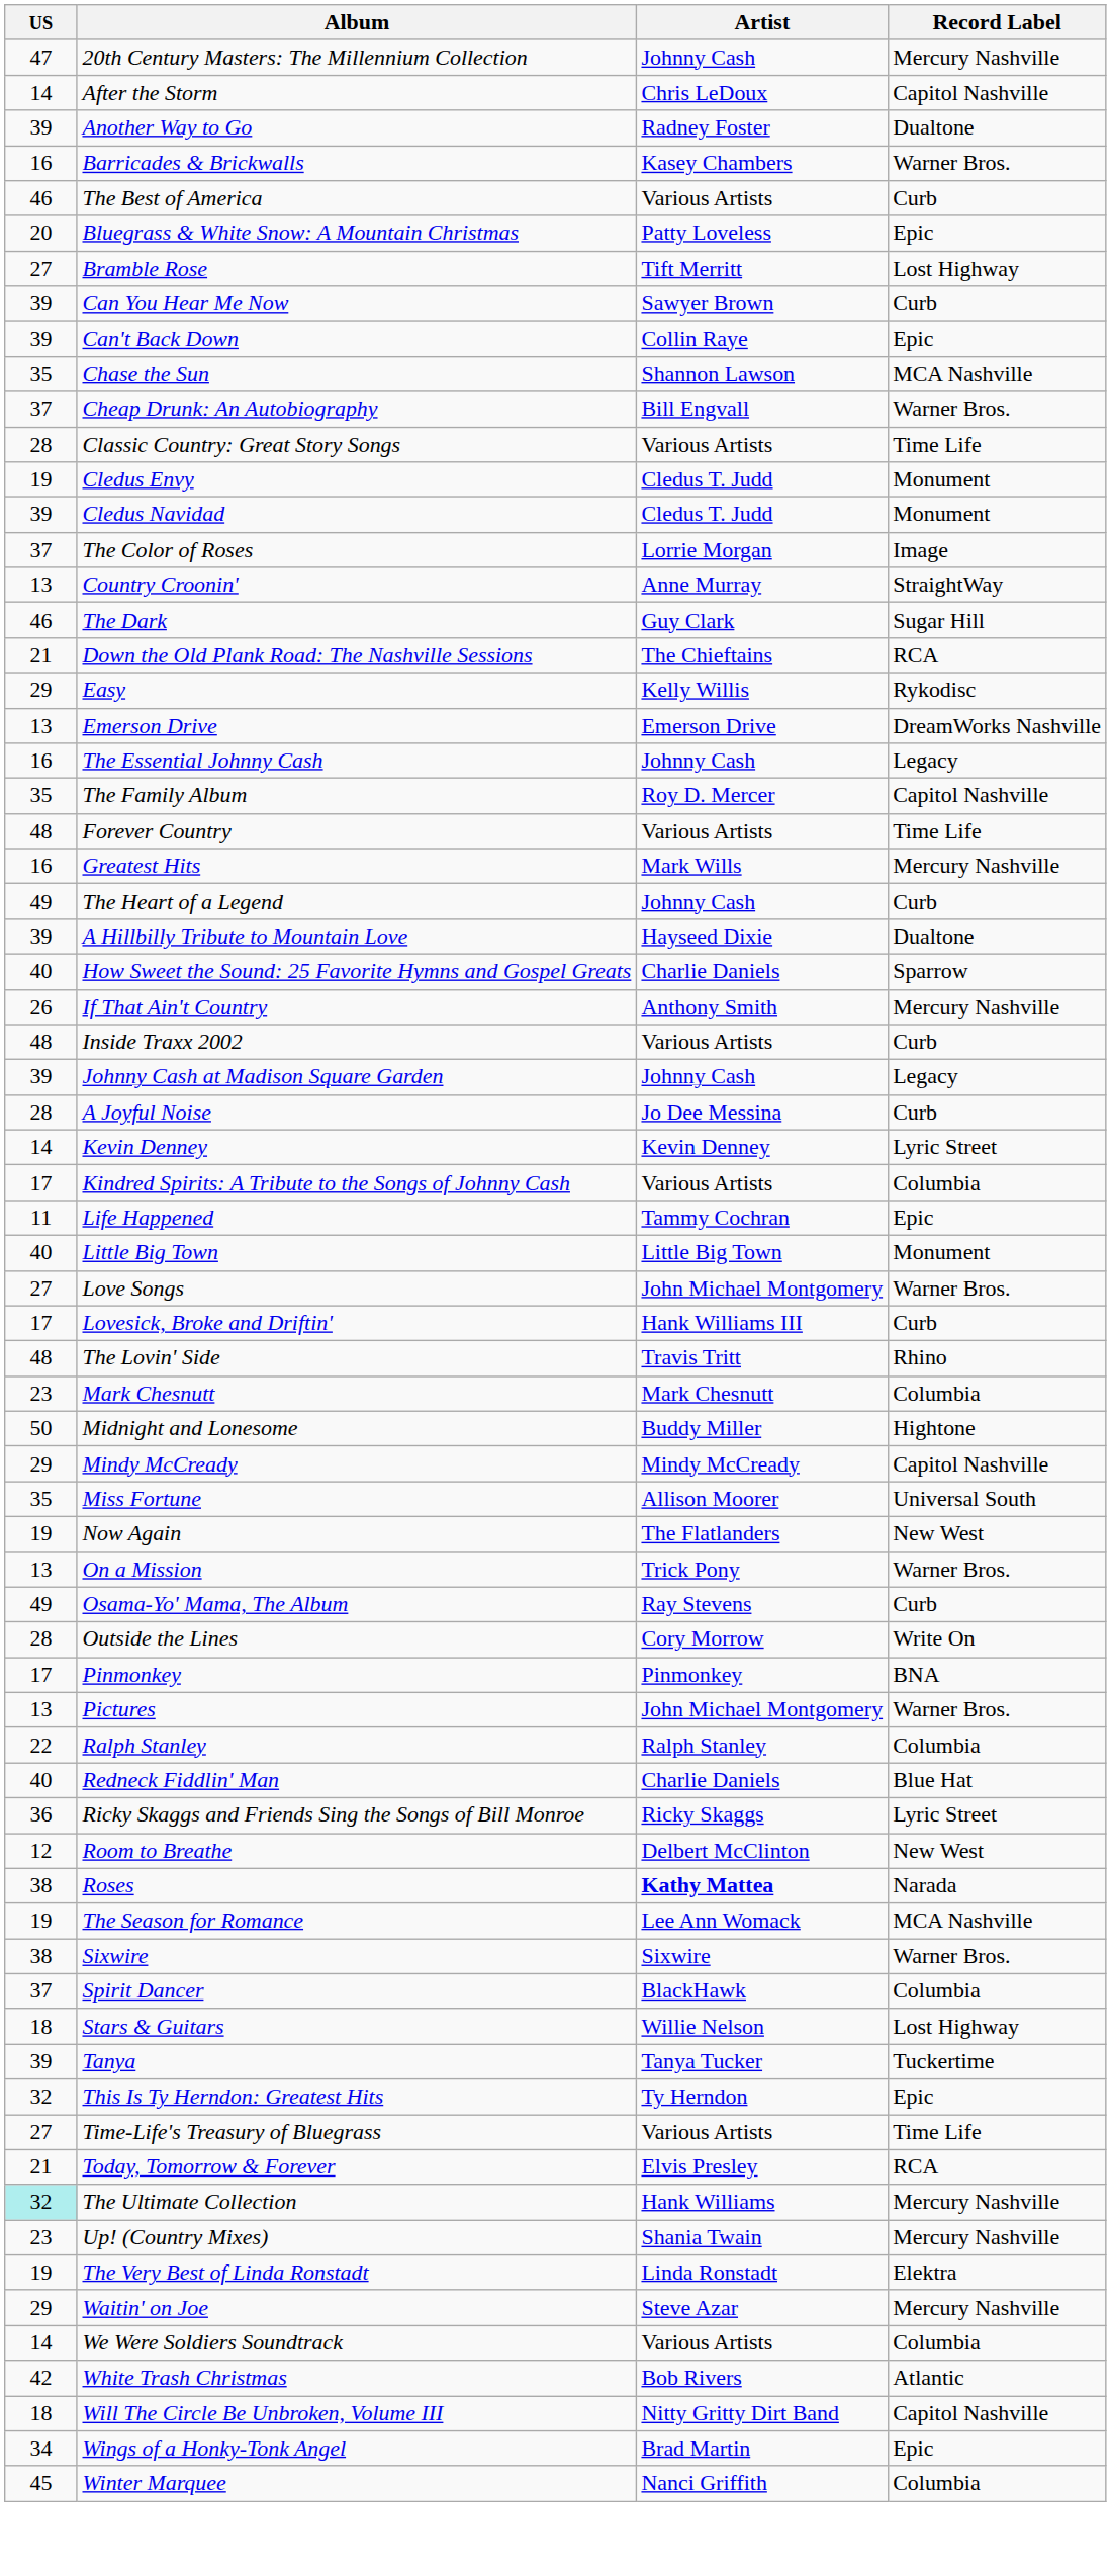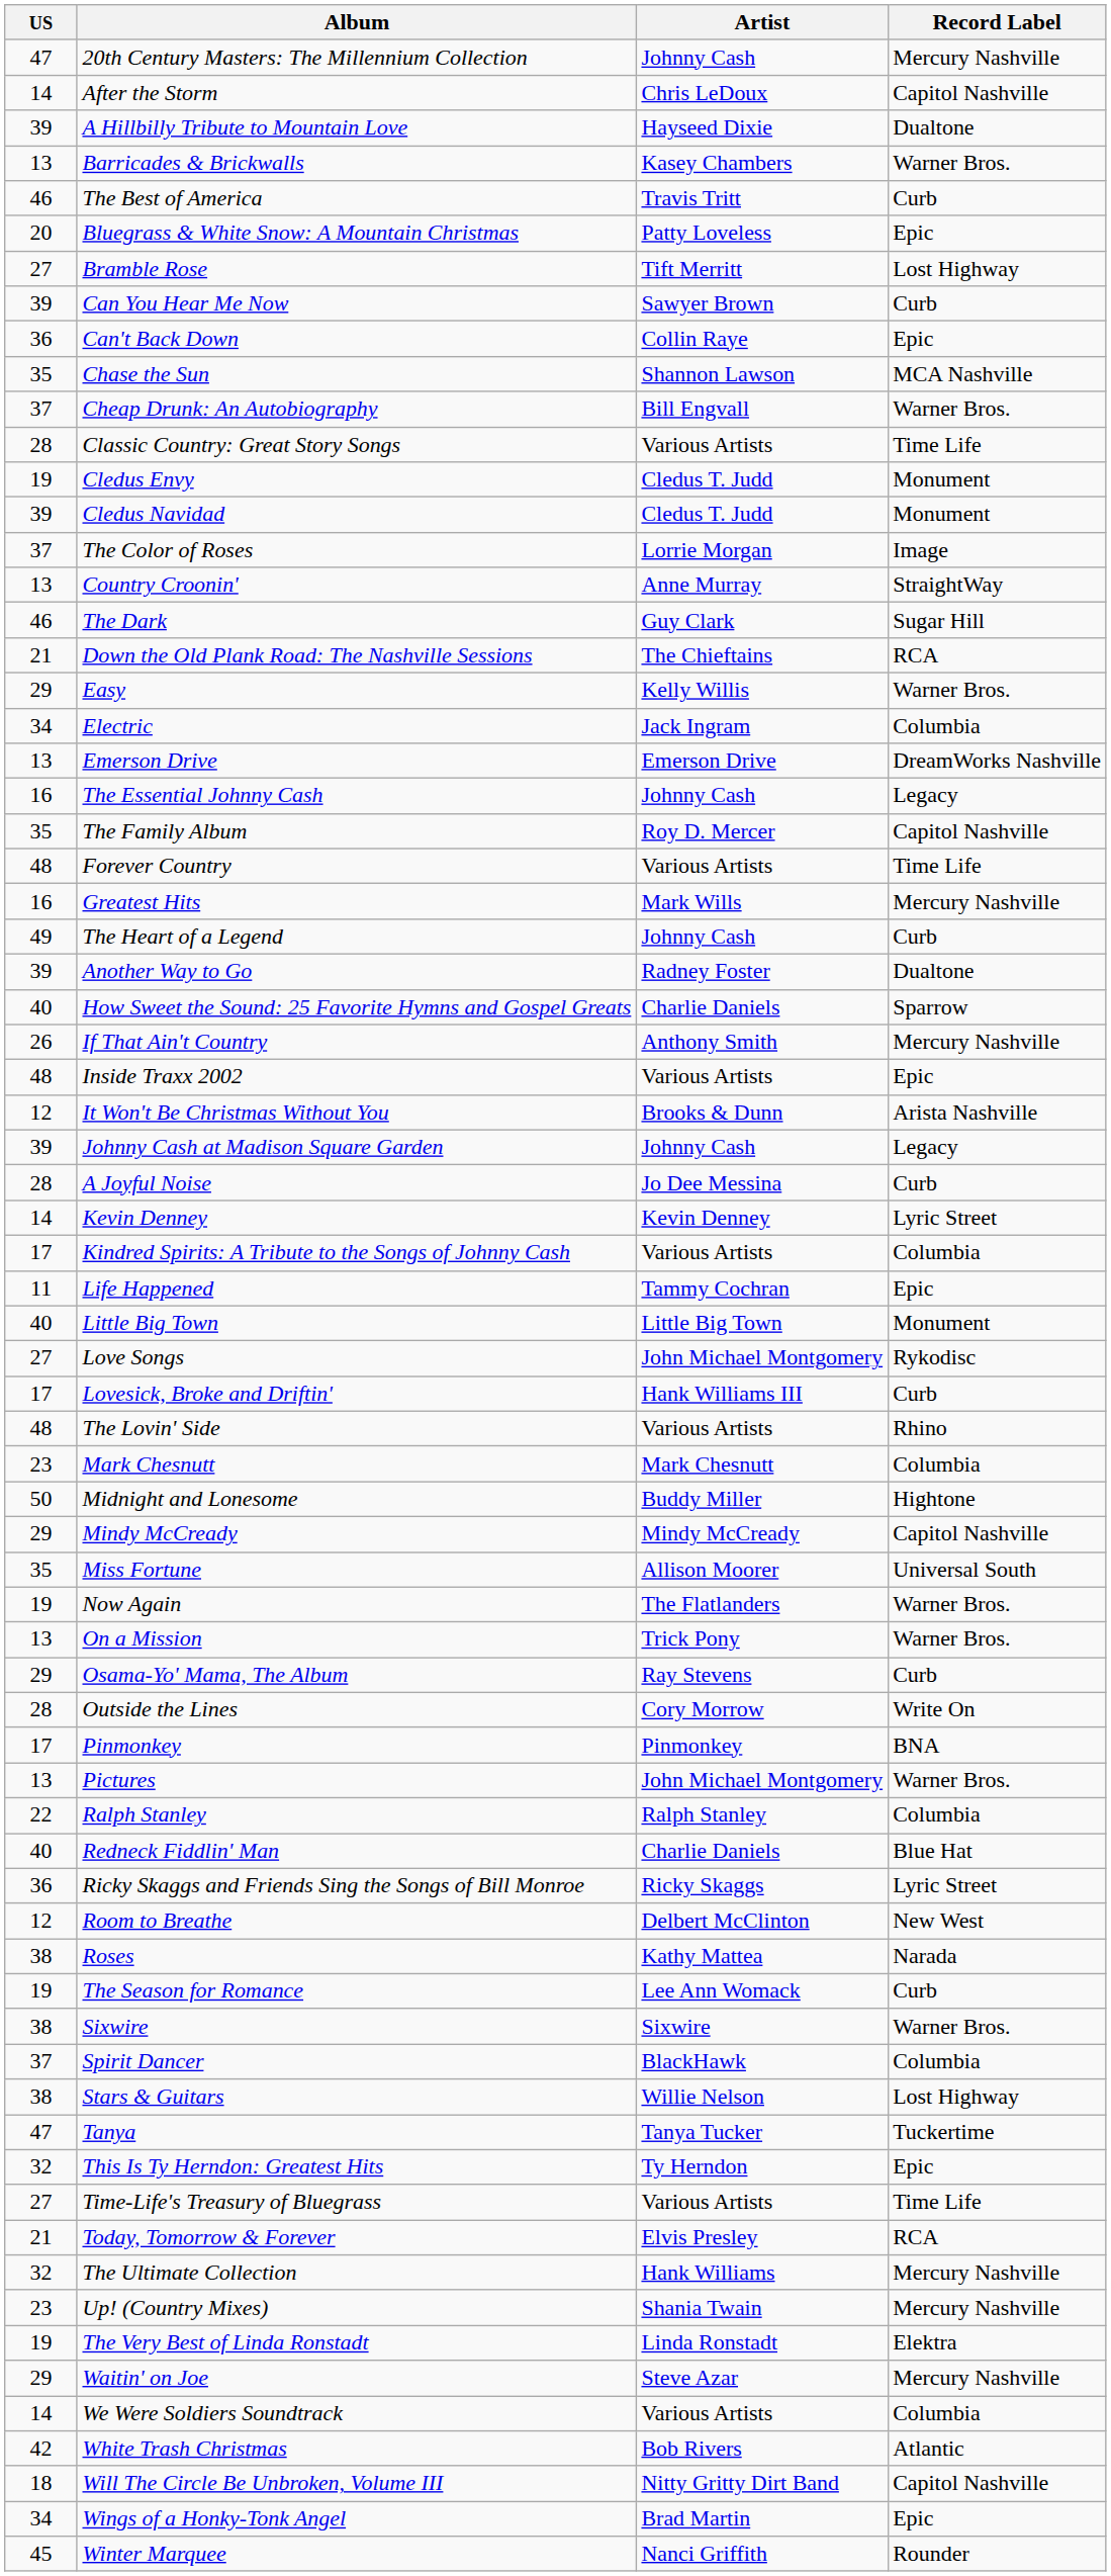rows swapped: Another Way to Go <-> A Hillbilly Tribute to Mountain Love
Barricades & Brickwalls | US: 16 -> 13
The Best of America | Artist: Various Artists -> Travis Tritt
Can't Back Down | US: 39 -> 36
Easy | Record Label: Rykodisc -> Warner Bros.
+ row: 34 | Electric | Jack Ingram | Columbia
Inside Traxx 2002 | Record Label: Curb -> Epic
+ row: 12 | It Won't Be Christmas Without You | Brooks & Dunn | Arista Nashville
Love Songs | Record Label: Warner Bros. -> Rykodisc
The Lovin' Side | Artist: Travis Tritt -> Various Artists
Now Again | Record Label: New West -> Warner Bros.
Osama-Yo' Mama, The Album | US: 49 -> 29
Roses | Artist: bold -> normal
The Season for Romance | Record Label: MCA Nashville -> Curb
Stars & Guitars | US: 18 -> 38
Tanya | US: 39 -> 47
The Ultimate Collection | US: paleturquoise background -> no background
Winter Marquee | Record Label: Columbia -> Rounder
